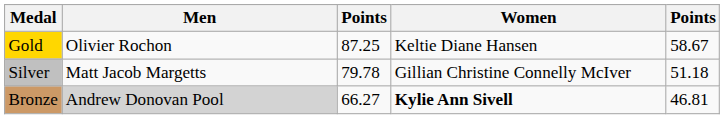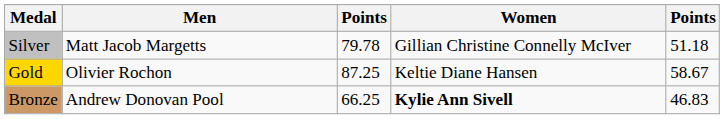rows swapped: Gold <-> Silver
Bronze | Men: lightgrey background -> no background
Bronze | column 3: 66.27 -> 66.25
Bronze | column 5: 46.81 -> 46.83
